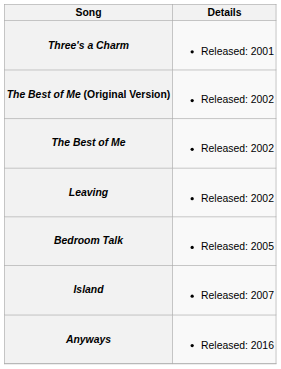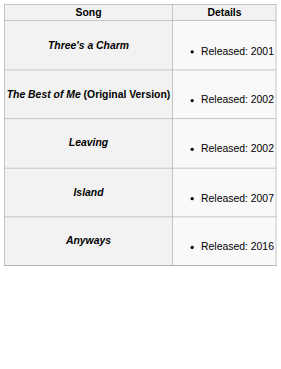- row: The Best of Me | Released: 2002
- row: Bedroom Talk | Released: 2005
